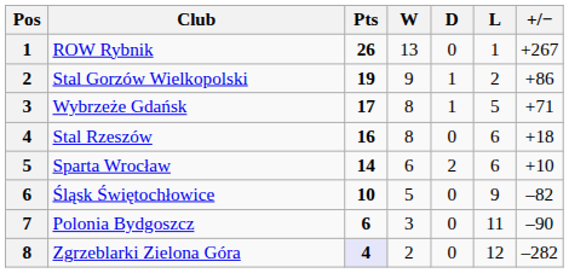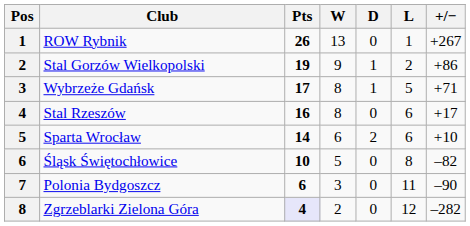Stal Rzeszów | +/−: +18 -> +17
Śląsk Świętochłowice | L: 9 -> 8
